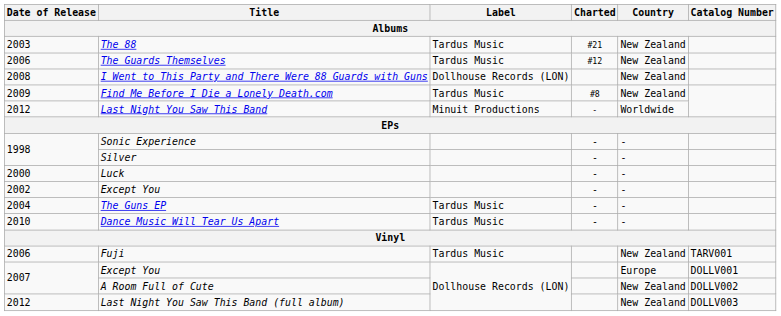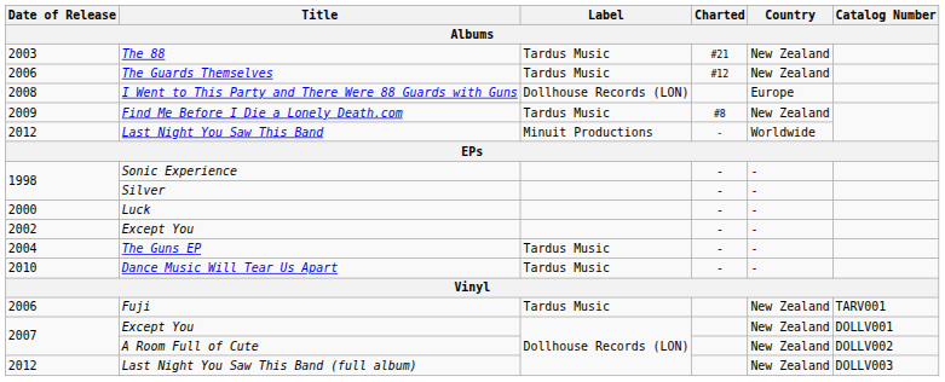I Went to This Party and There Were 88 Guards with Guns | Country: New Zealand -> Europe
2007 / Except You | Country: Europe -> New Zealand
